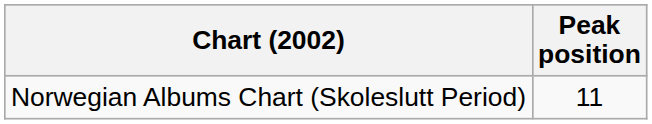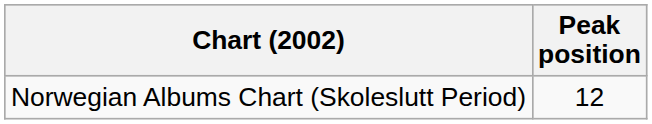Norwegian Albums Chart (Skoleslutt Period) | Peak position: 11 -> 12
